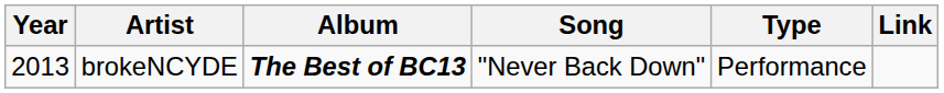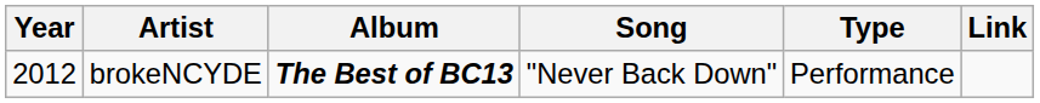brokeNCYDE | Year: 2013 -> 2012
